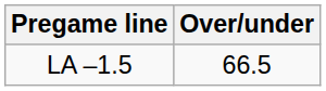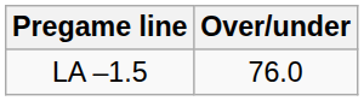LA –1.5 | Over/under: 66.5 -> 76.0
